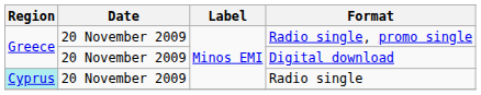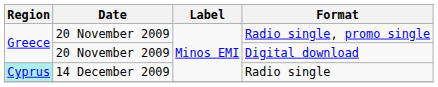Radio single | Date: 20 November 2009 -> 14 December 2009
